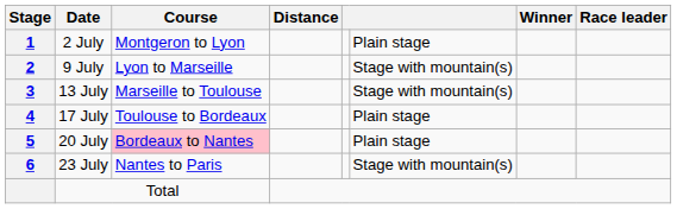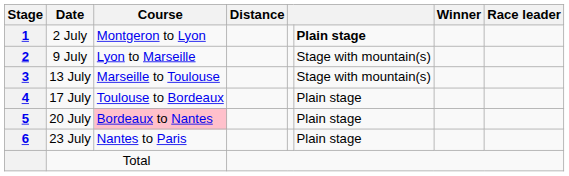2 July | column 6: normal -> bold
23 July | column 6: Stage with mountain(s) -> Plain stage
